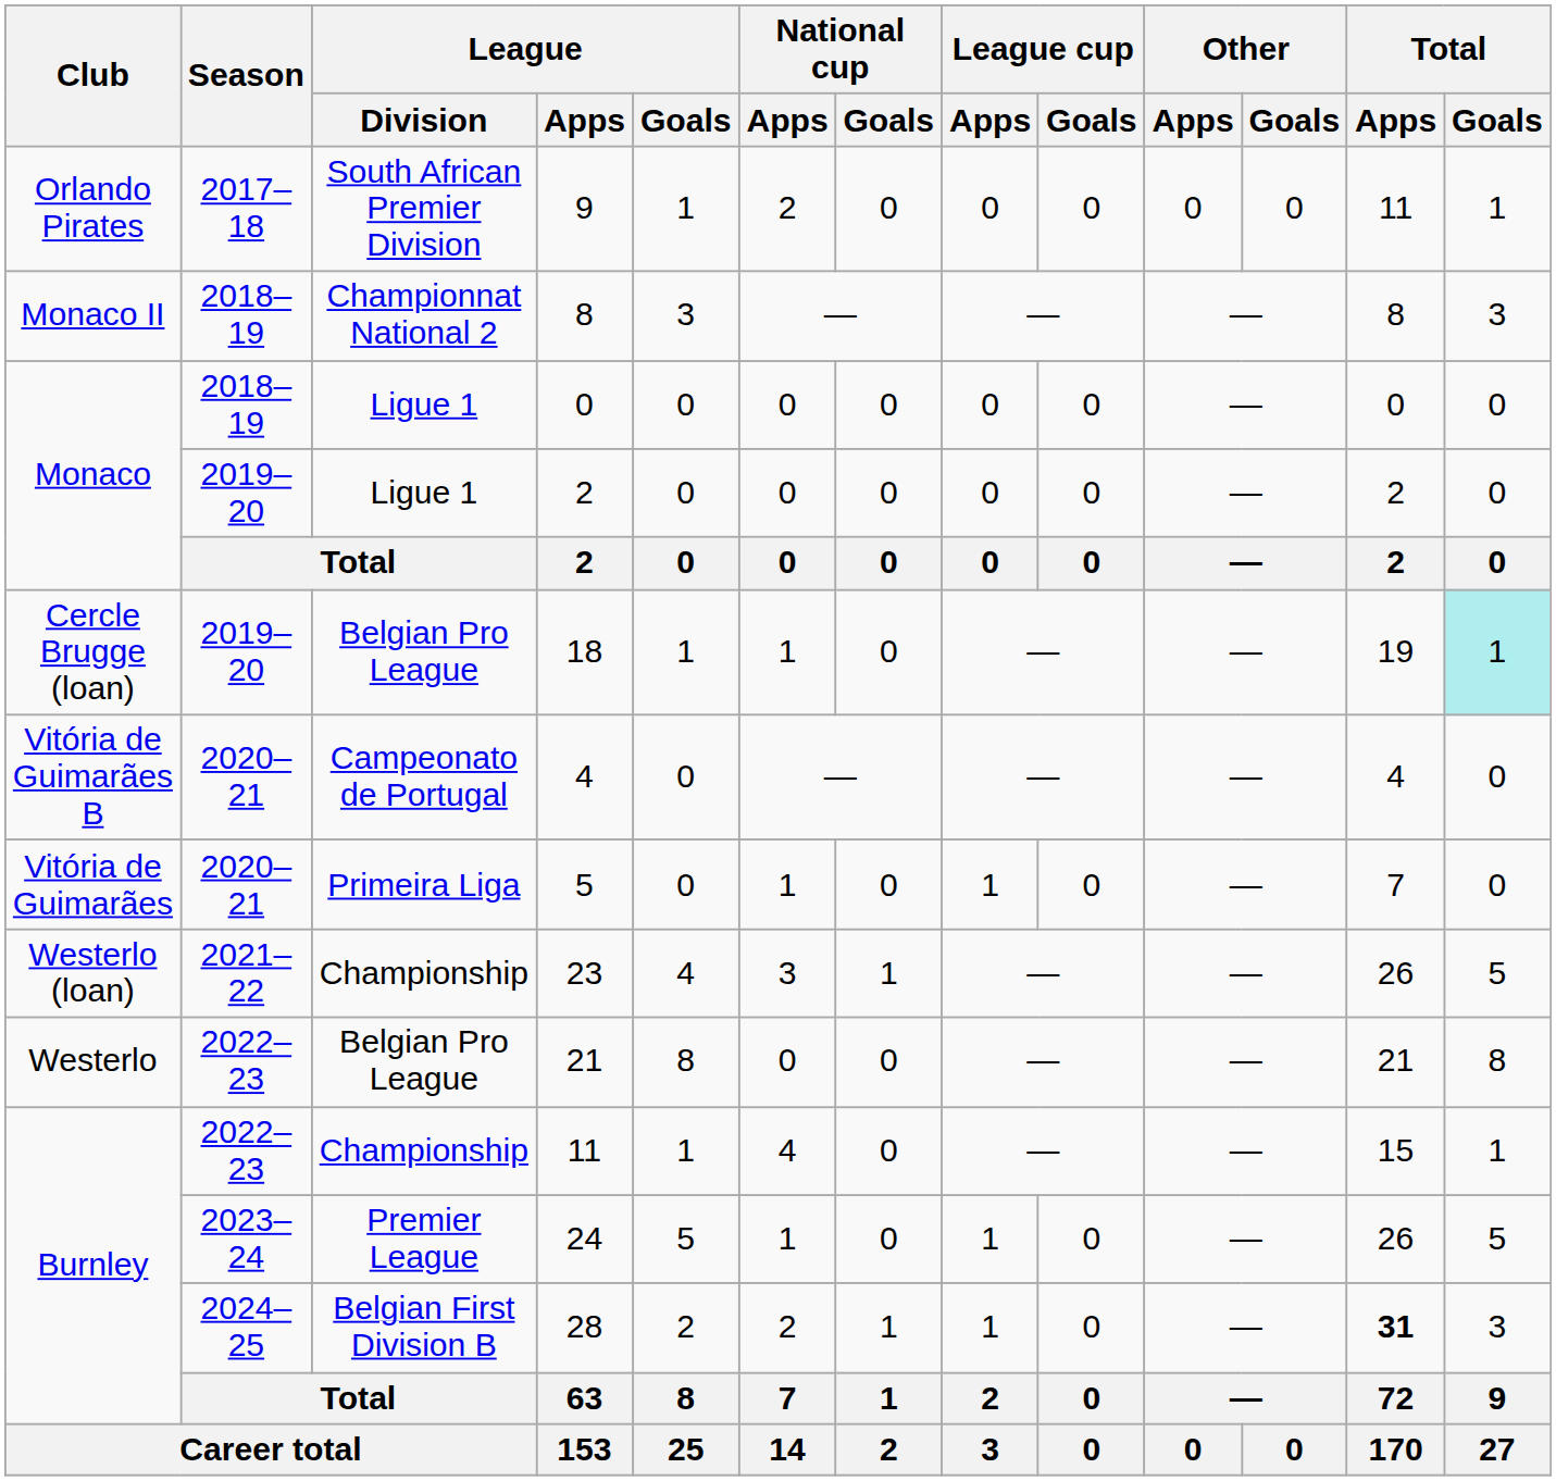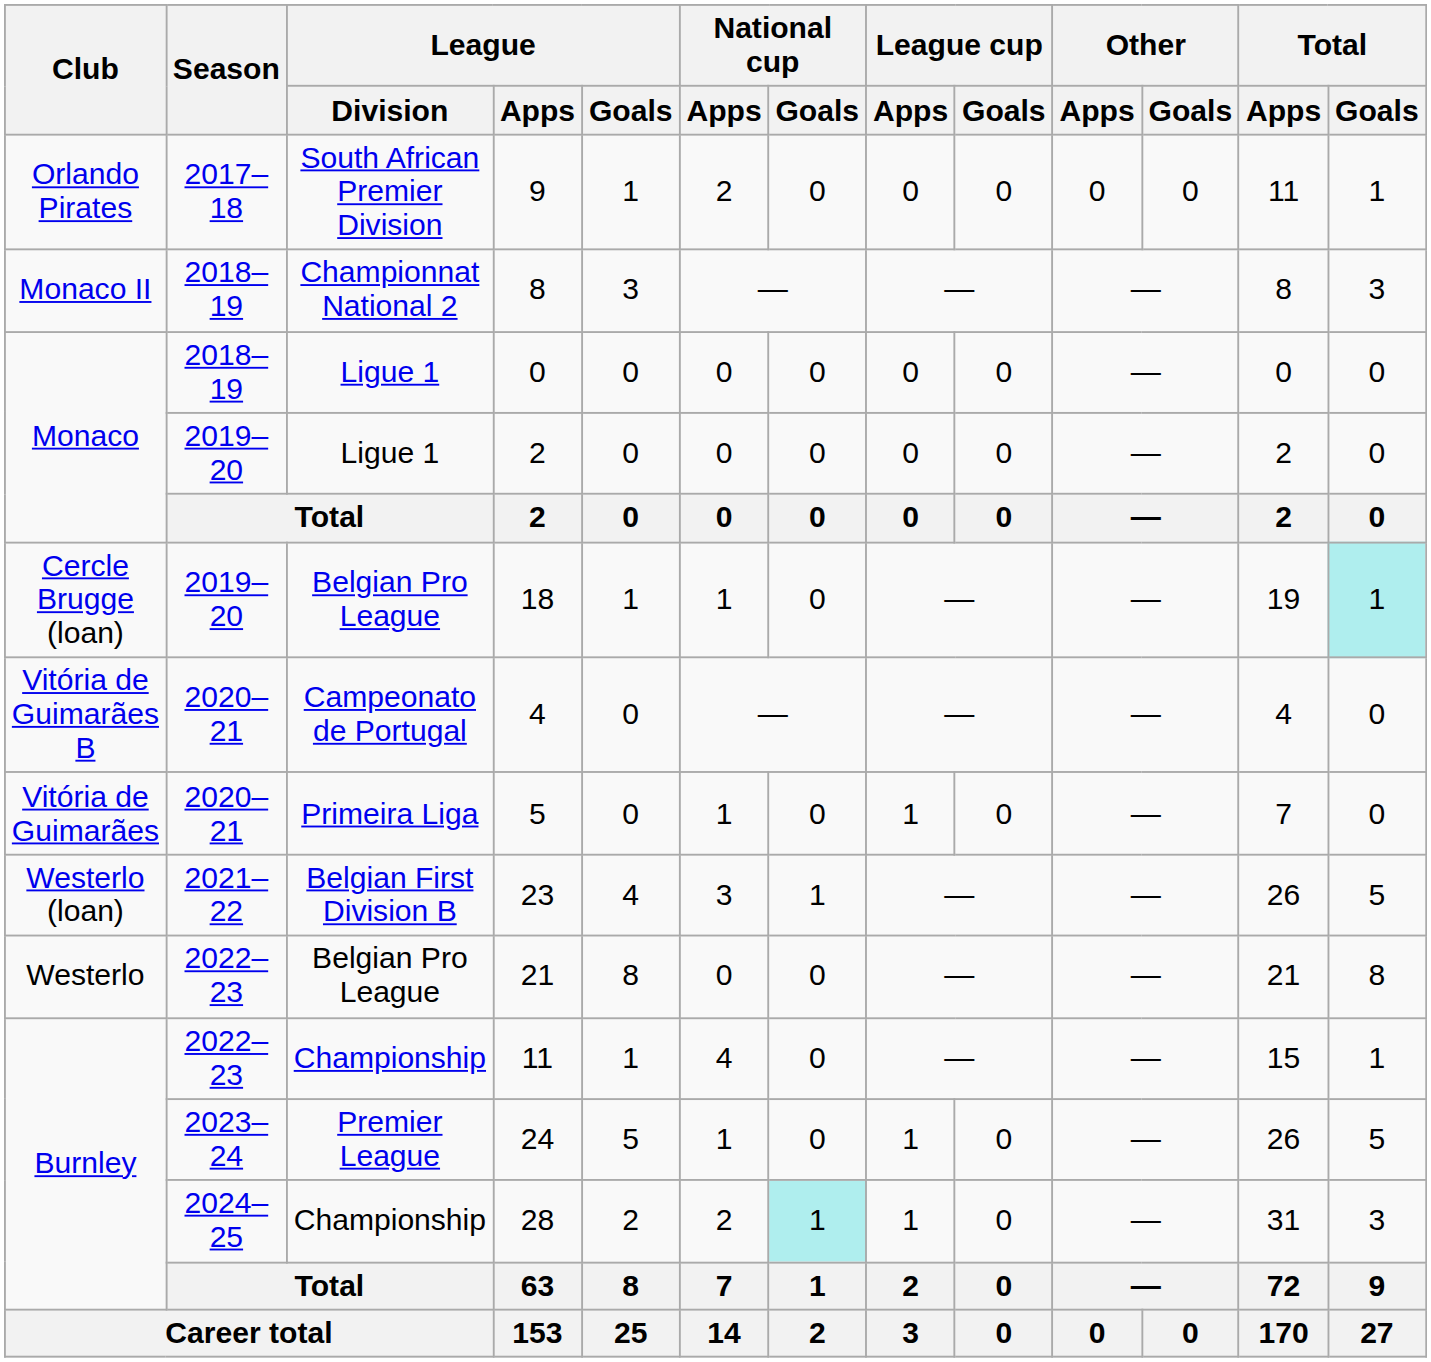23 | League / Division: Championship -> Belgian First Division B
28 | League / Division: Belgian First Division B -> Championship
28 | National cup / Goals: no background -> paleturquoise background
28 | Total / Apps: bold -> normal
